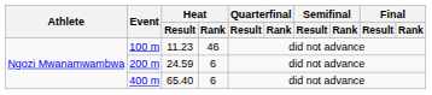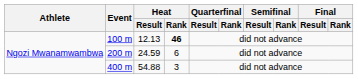100 m | Heat / Result: 11.23 -> 12.13
100 m | Heat / Rank: normal -> bold
400 m | Heat / Result: 65.40 -> 54.88
400 m | Heat / Rank: 6 -> 3
